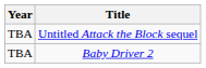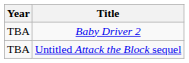rows swapped: Baby Driver 2 <-> Untitled Attack the Block sequel
